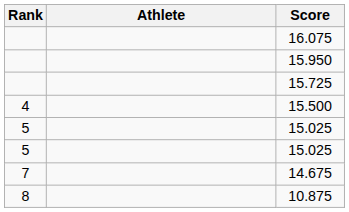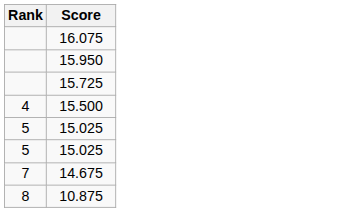- column: Athlete
